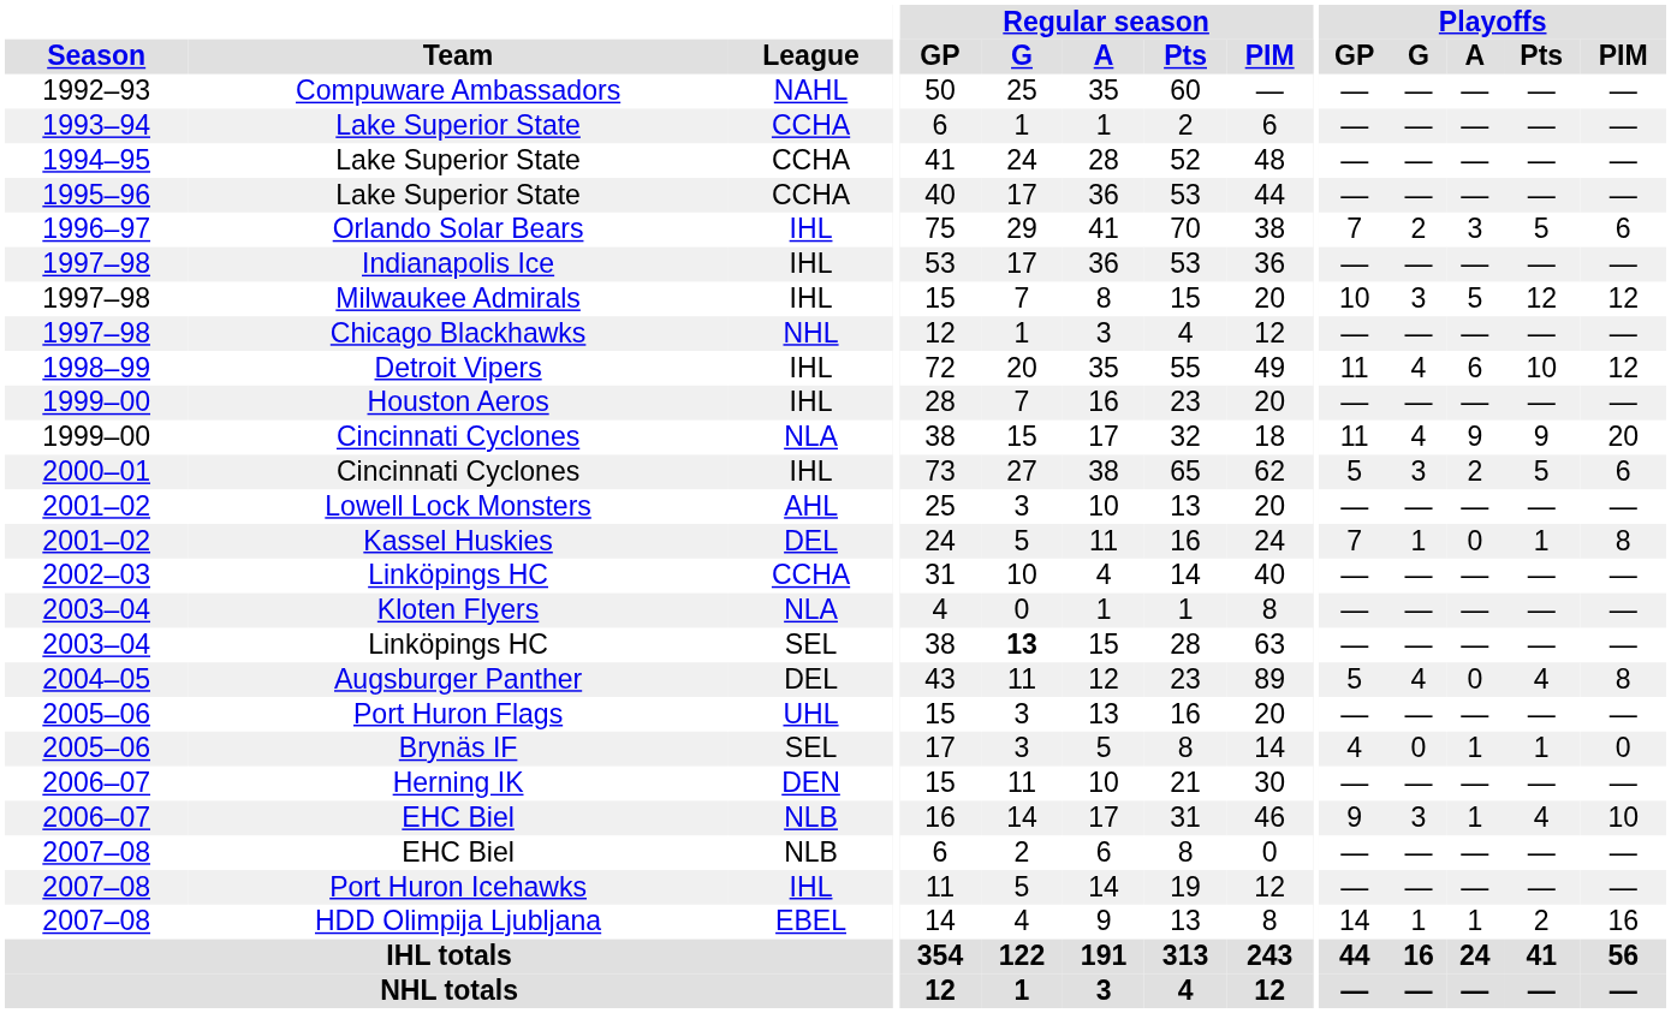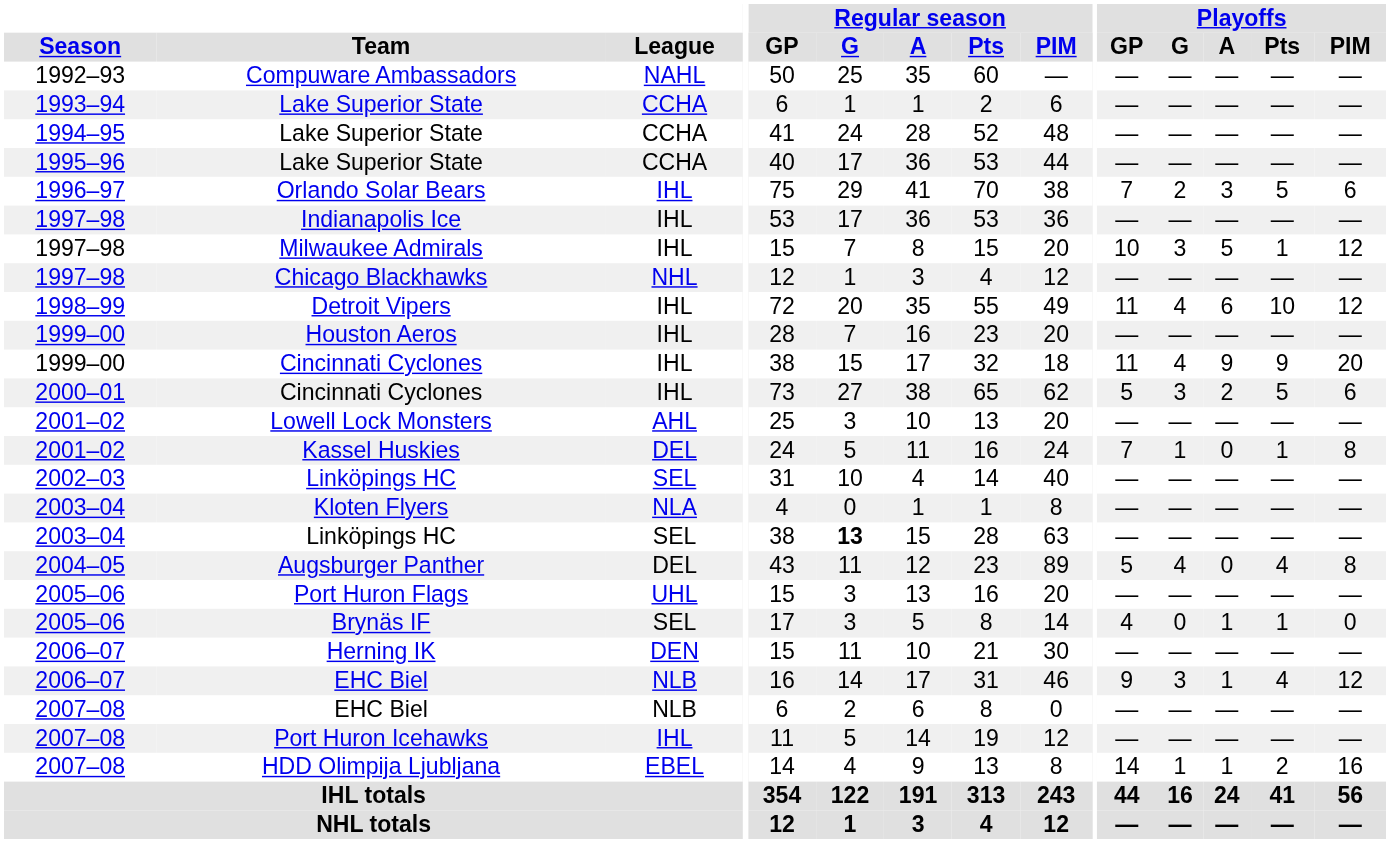Milwaukee Admirals | Playoffs / Pts: 12 -> 1
1999–00 / Cincinnati Cyclones | League: NLA -> IHL
2002–03 / Linköpings HC | League: CCHA -> SEL
2006–07 / EHC Biel | Playoffs / PIM: 10 -> 12
